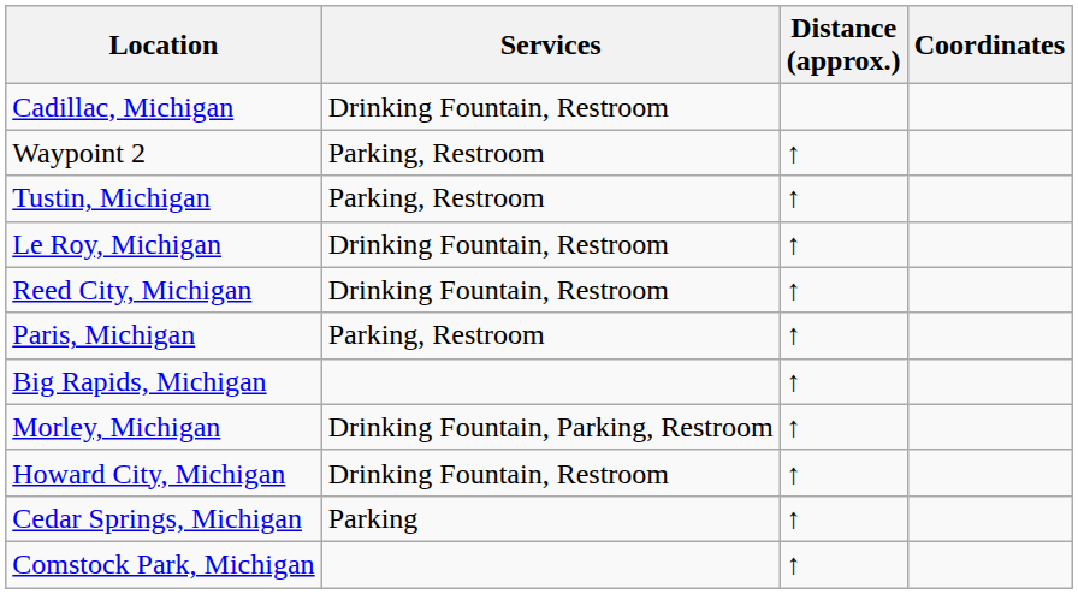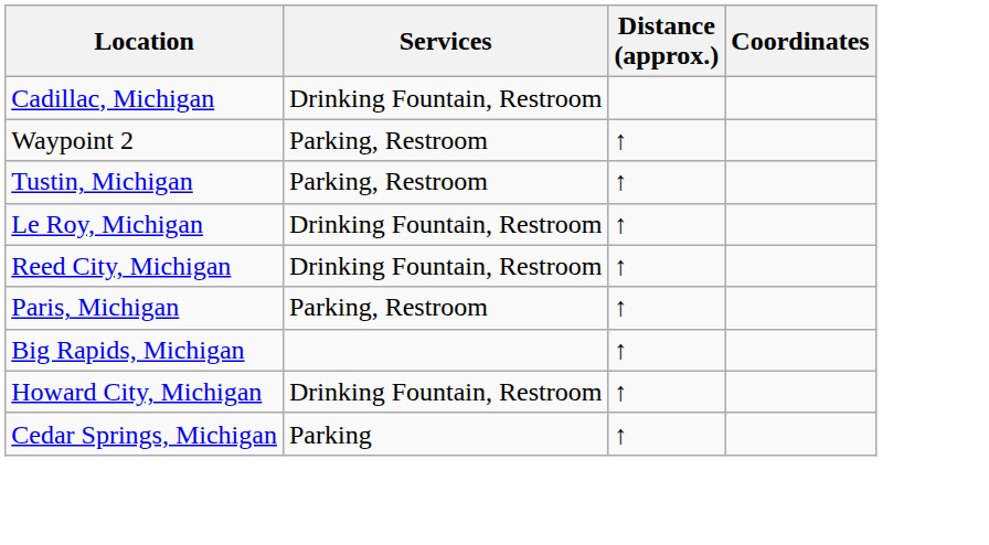- row: Morley, Michigan | Drinking Fountain, Parking, Restroom | ↑
- row: Comstock Park, Michigan | ↑
